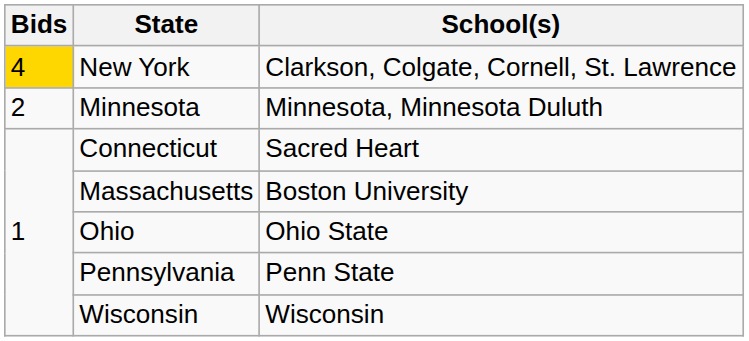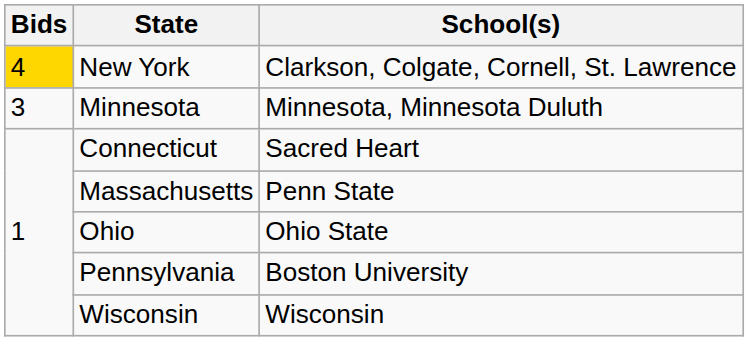Minnesota | Bids: 2 -> 3
Massachusetts | School(s): Boston University -> Penn State
Pennsylvania | School(s): Penn State -> Boston University
